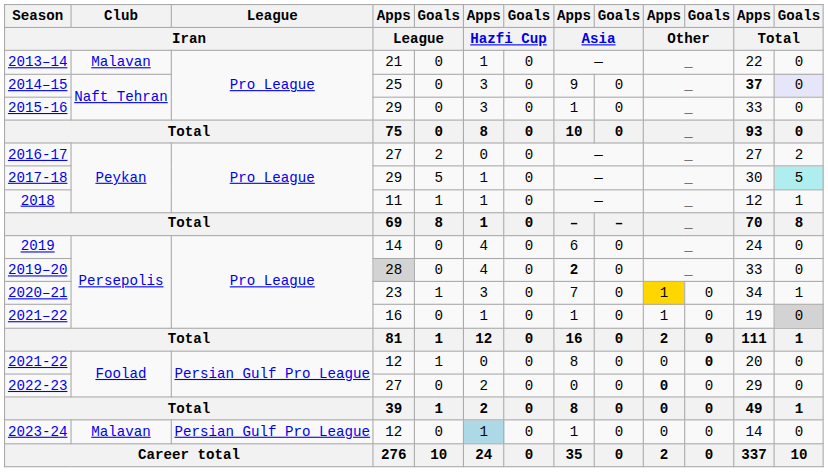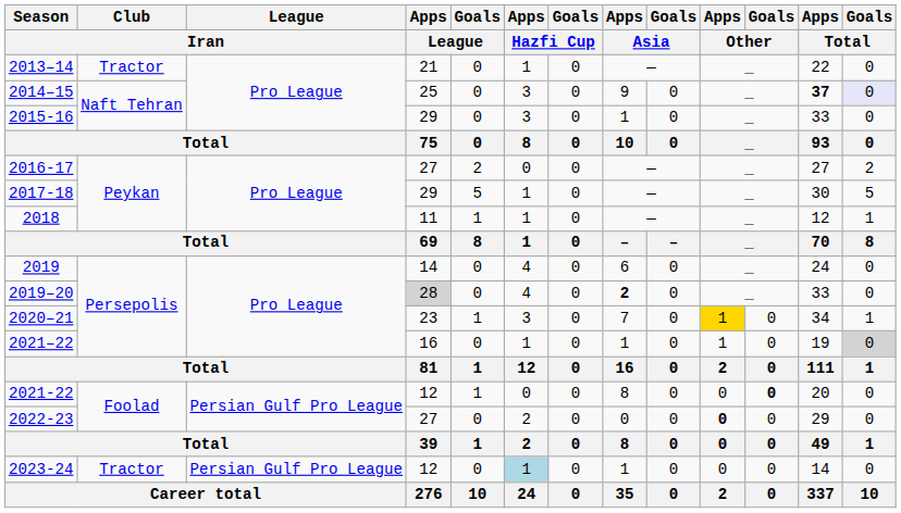2013–14 | Club / Iran: Malavan -> Tractor
2017-18 | Goals / Total: paleturquoise background -> no background
2023-24 | Club / Iran: Malavan -> Tractor
